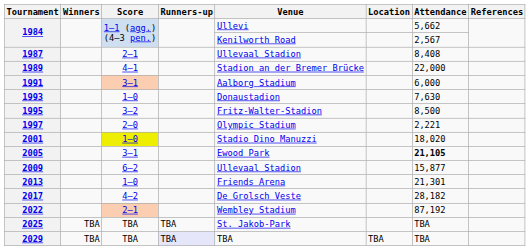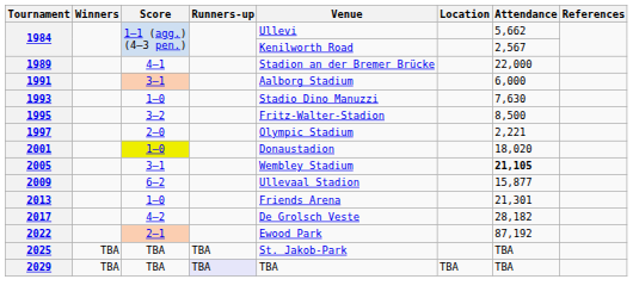- row: 1987 | 2–1 | Ullevaal Stadion | 8,408
1993 | Venue: Donaustadion -> Stadio Dino Manuzzi
2001 | Venue: Stadio Dino Manuzzi -> Donaustadion
2005 | Venue: Ewood Park -> Wembley Stadium
2022 | Venue: Wembley Stadium -> Ewood Park
